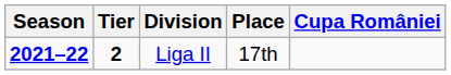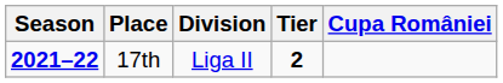columns swapped: Tier <-> Place
